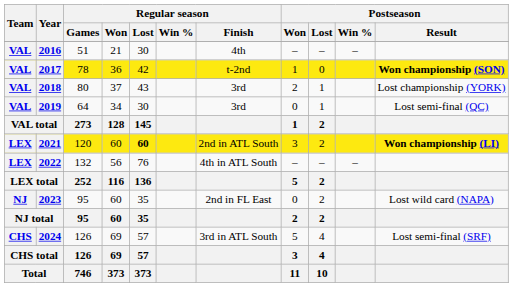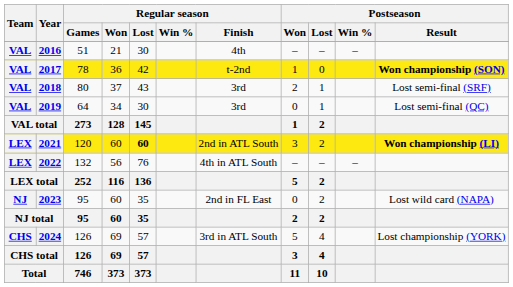2018 | Postseason / Result: Lost championship (YORK) -> Lost semi-final (SRF)
2024 | Postseason / Result: Lost semi-final (SRF) -> Lost championship (YORK)
